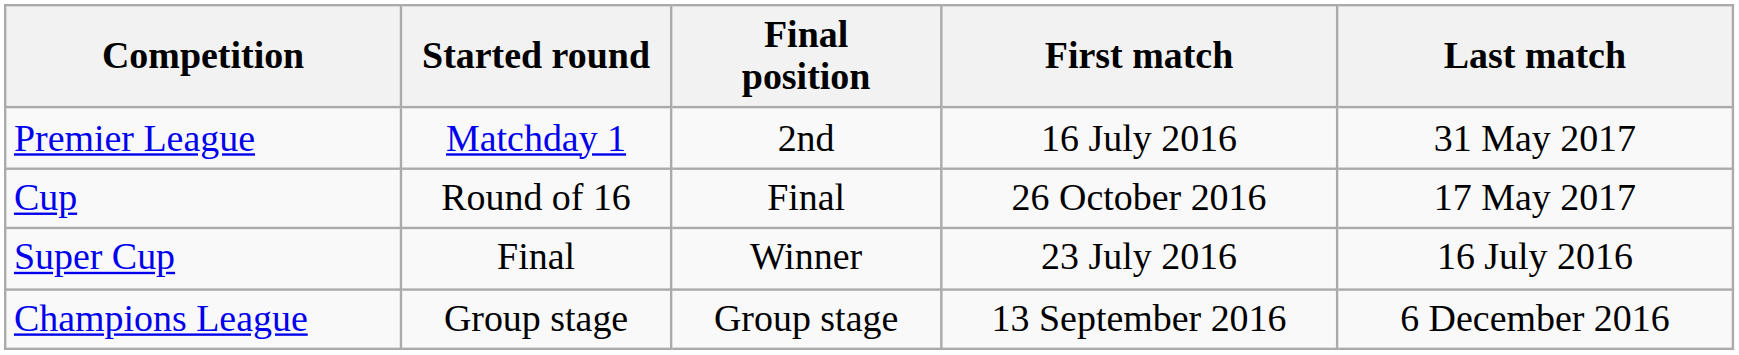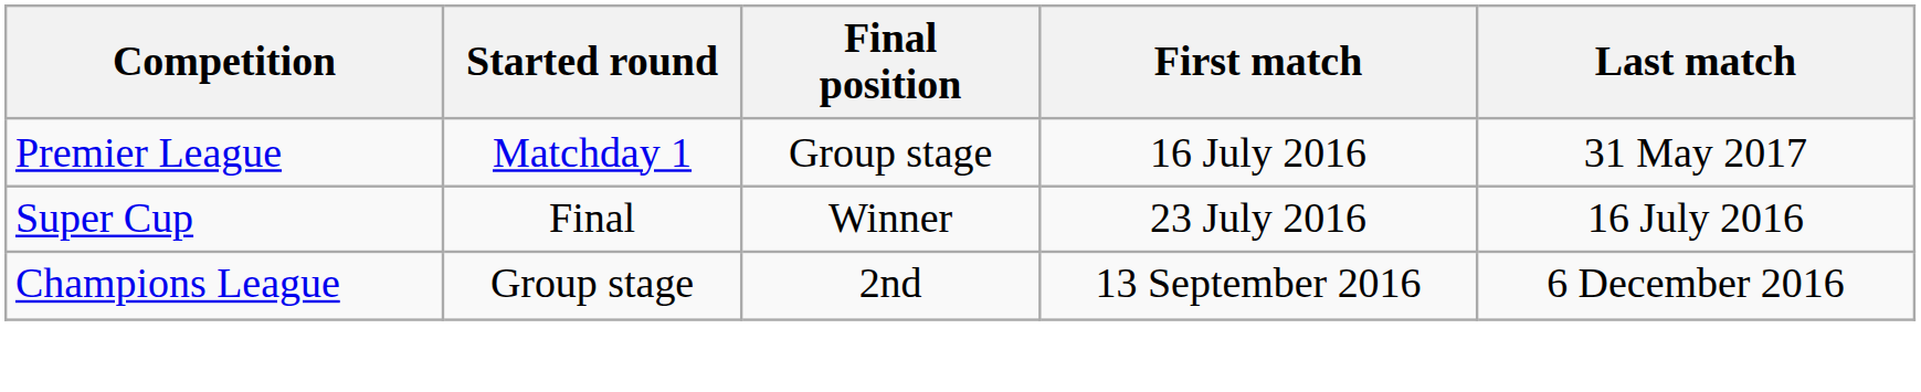Premier League | Final position: 2nd -> Group stage
- row: Cup | Round of 16 | Final | 26 October 2016 | 17 May 2017
Champions League | Final position: Group stage -> 2nd
